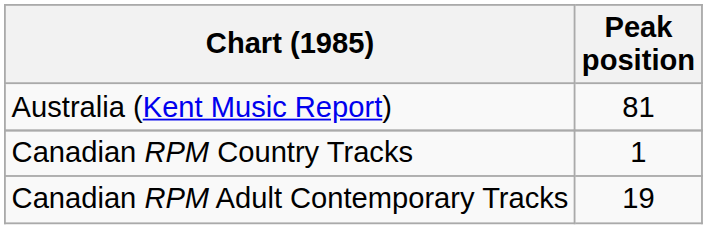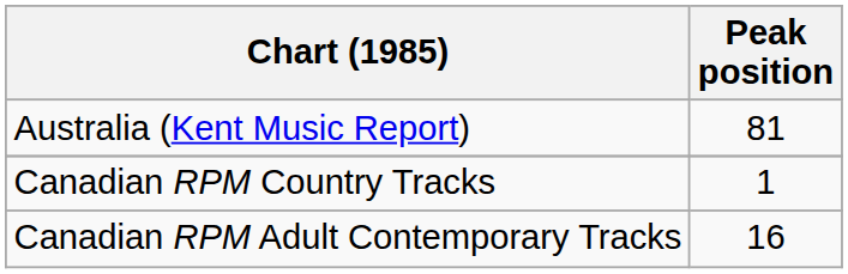Canadian RPM Adult Contemporary Tracks | Peak position: 19 -> 16
